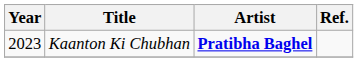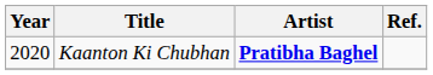Kaanton Ki Chubhan | Year: 2023 -> 2020
